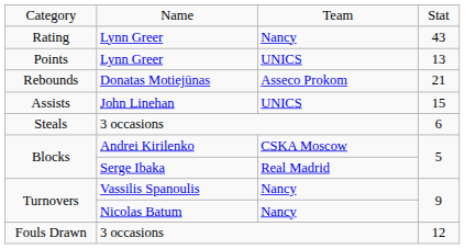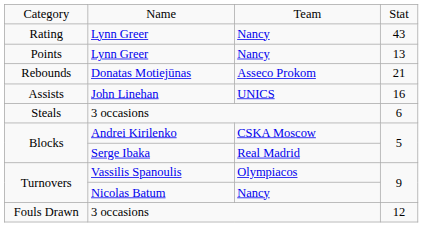Points | column 3: UNICS -> Nancy
Assists | column 4: 15 -> 16
Turnovers / Vassilis Spanoulis | column 3: Nancy -> Olympiacos
